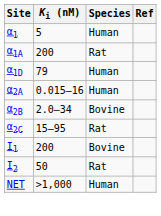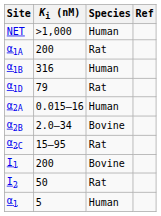rows swapped: α1 <-> NET
+ row: α1B | 316 | Human
α1D | Species: Human -> Rat
